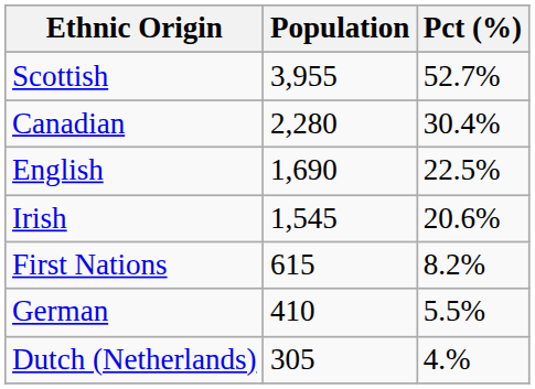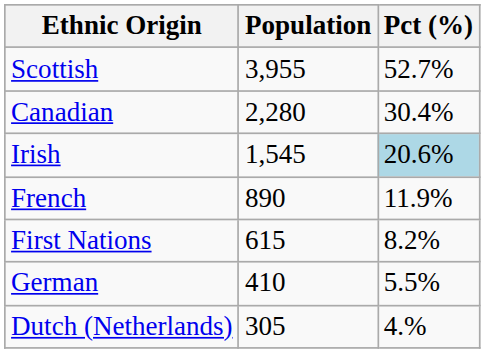- row: English | 1,690 | 22.5%
Irish | Pct (%): no background -> lightblue background
+ row: French | 890 | 11.9%
